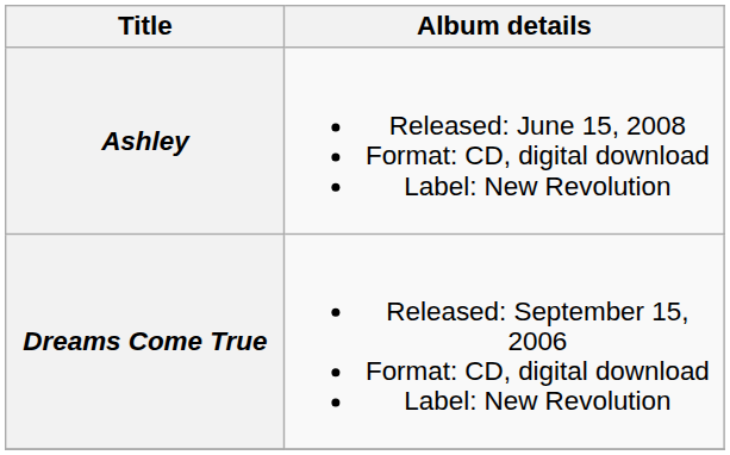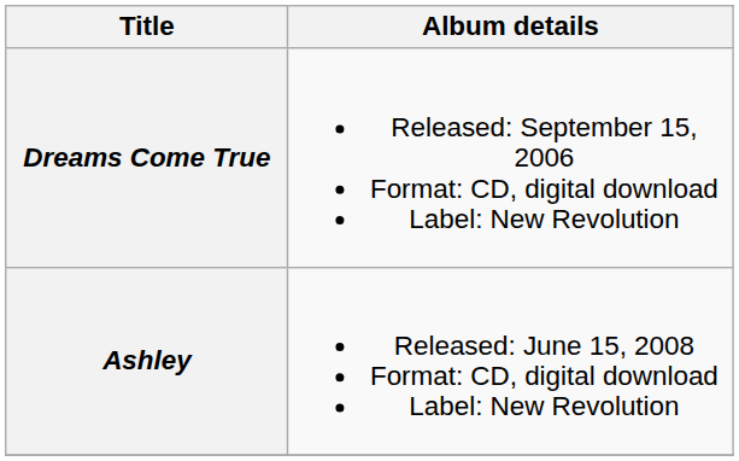rows swapped: Dreams Come True <-> Ashley
